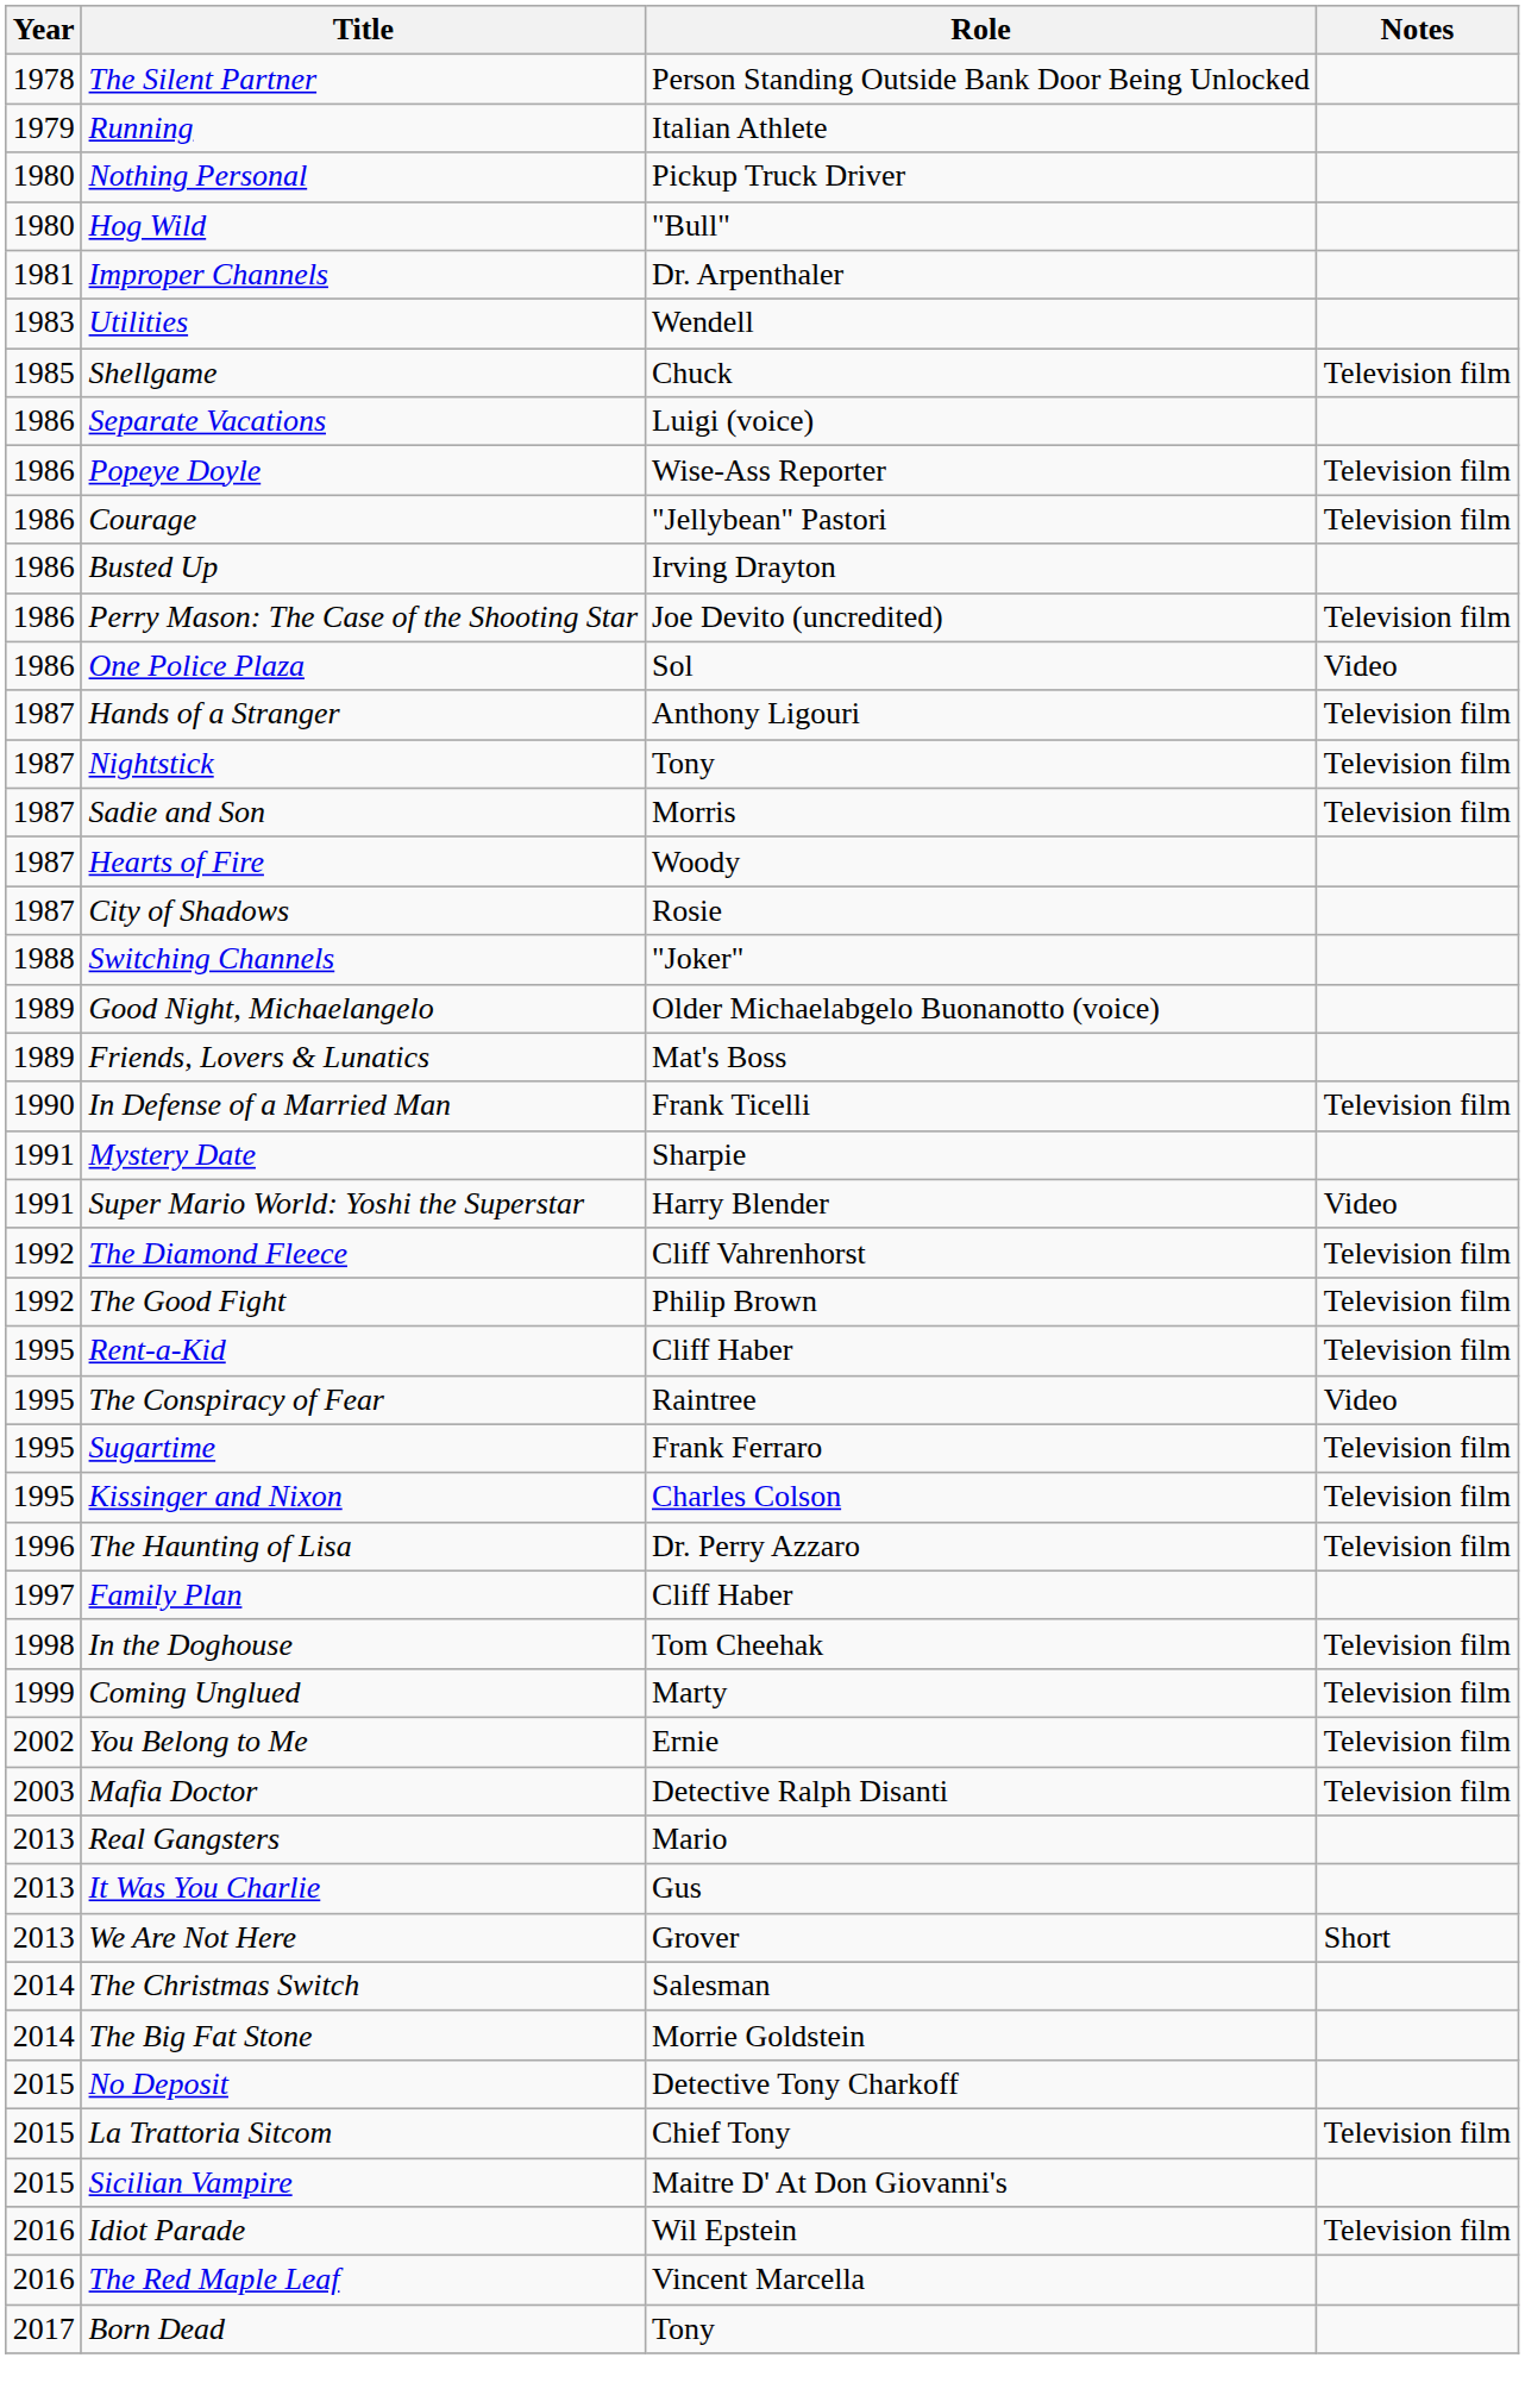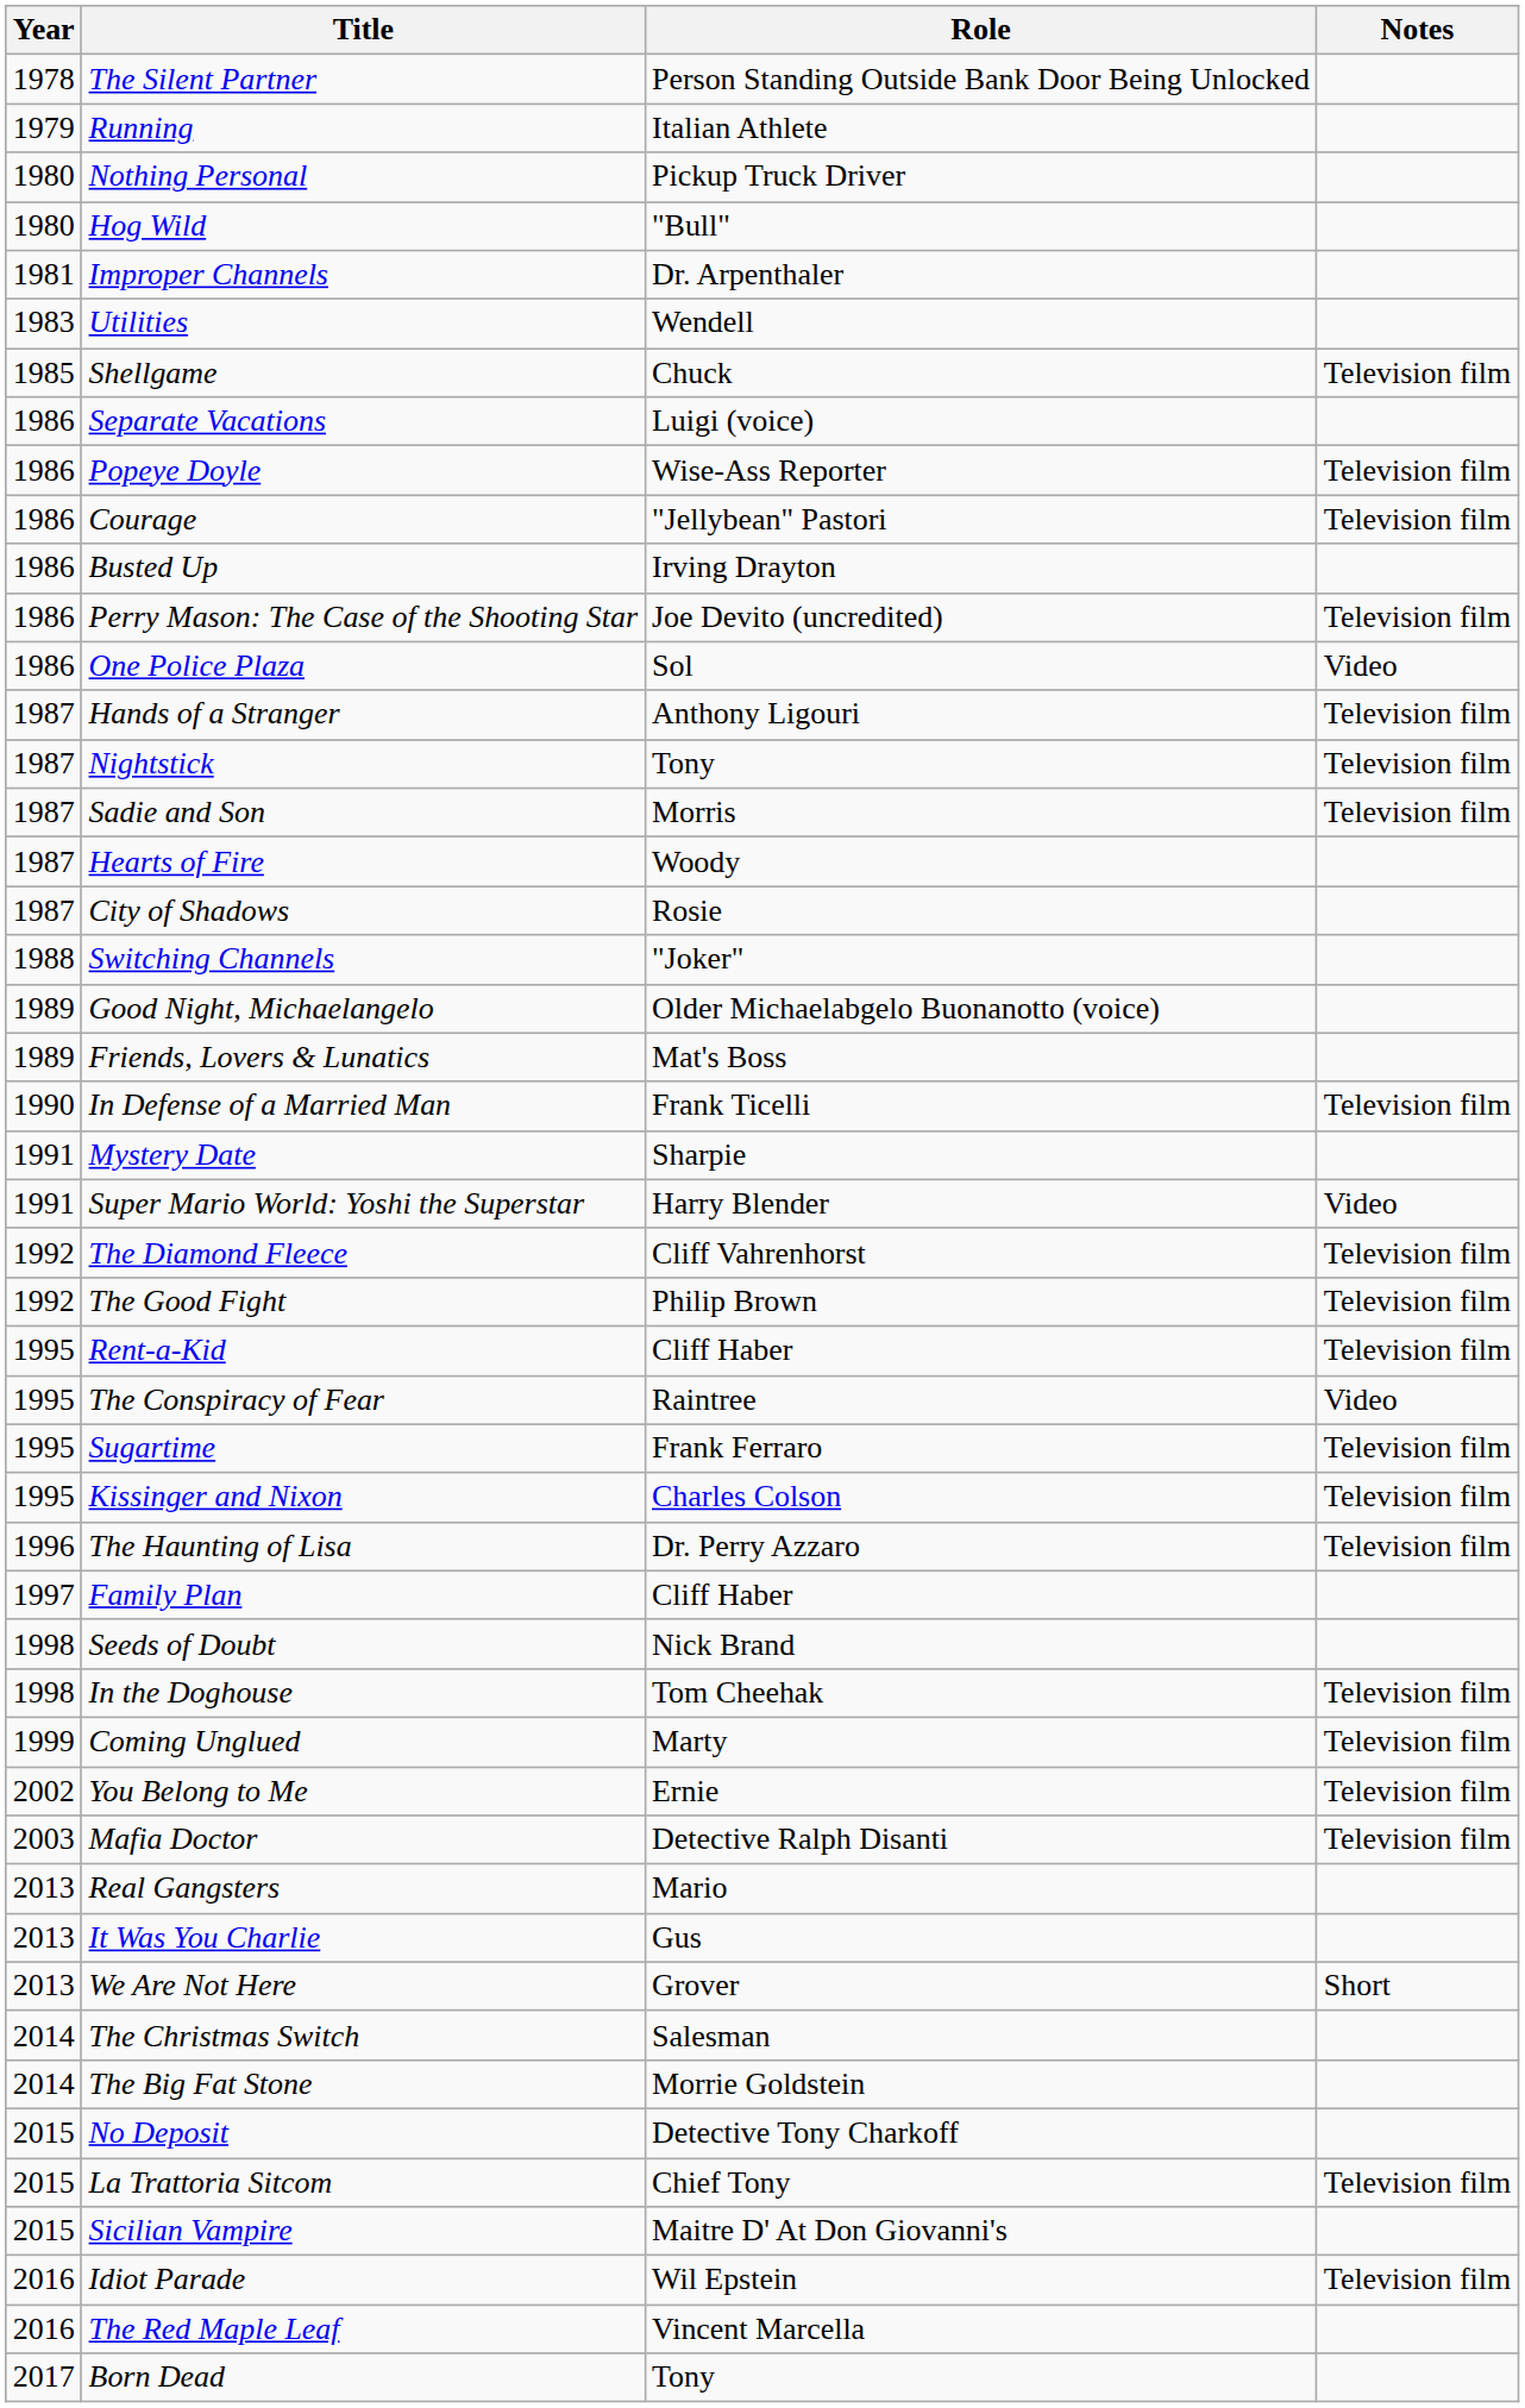+ row: 1998 | Seeds of Doubt | Nick Brand
